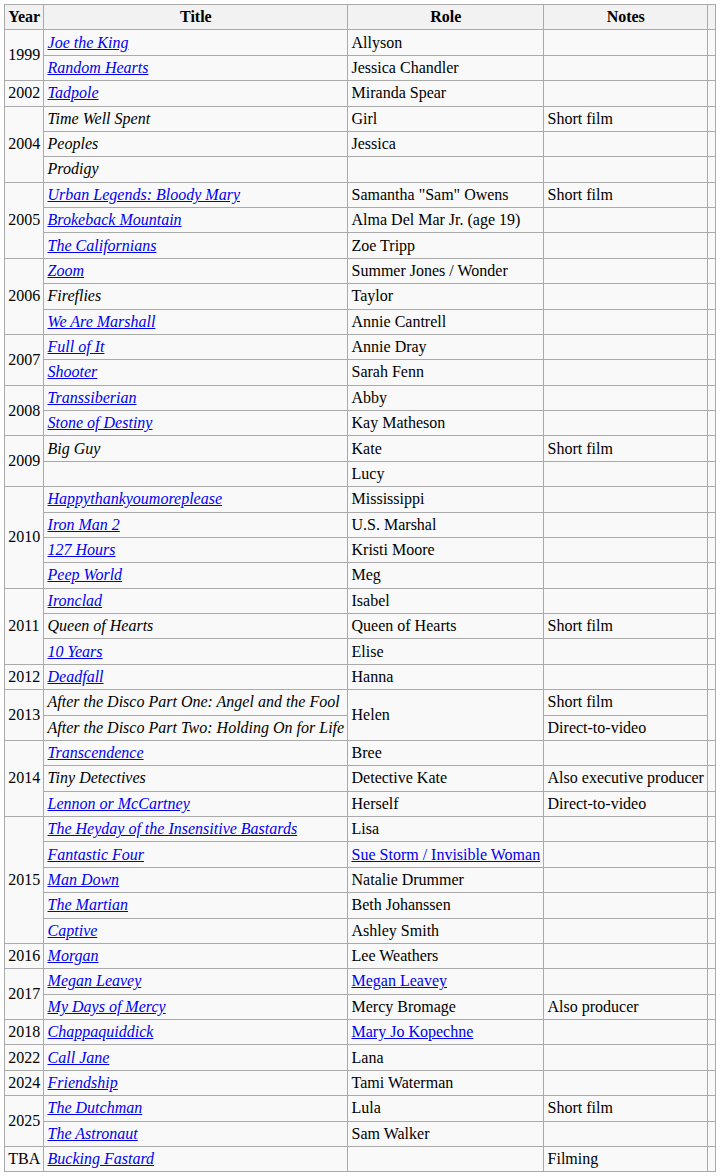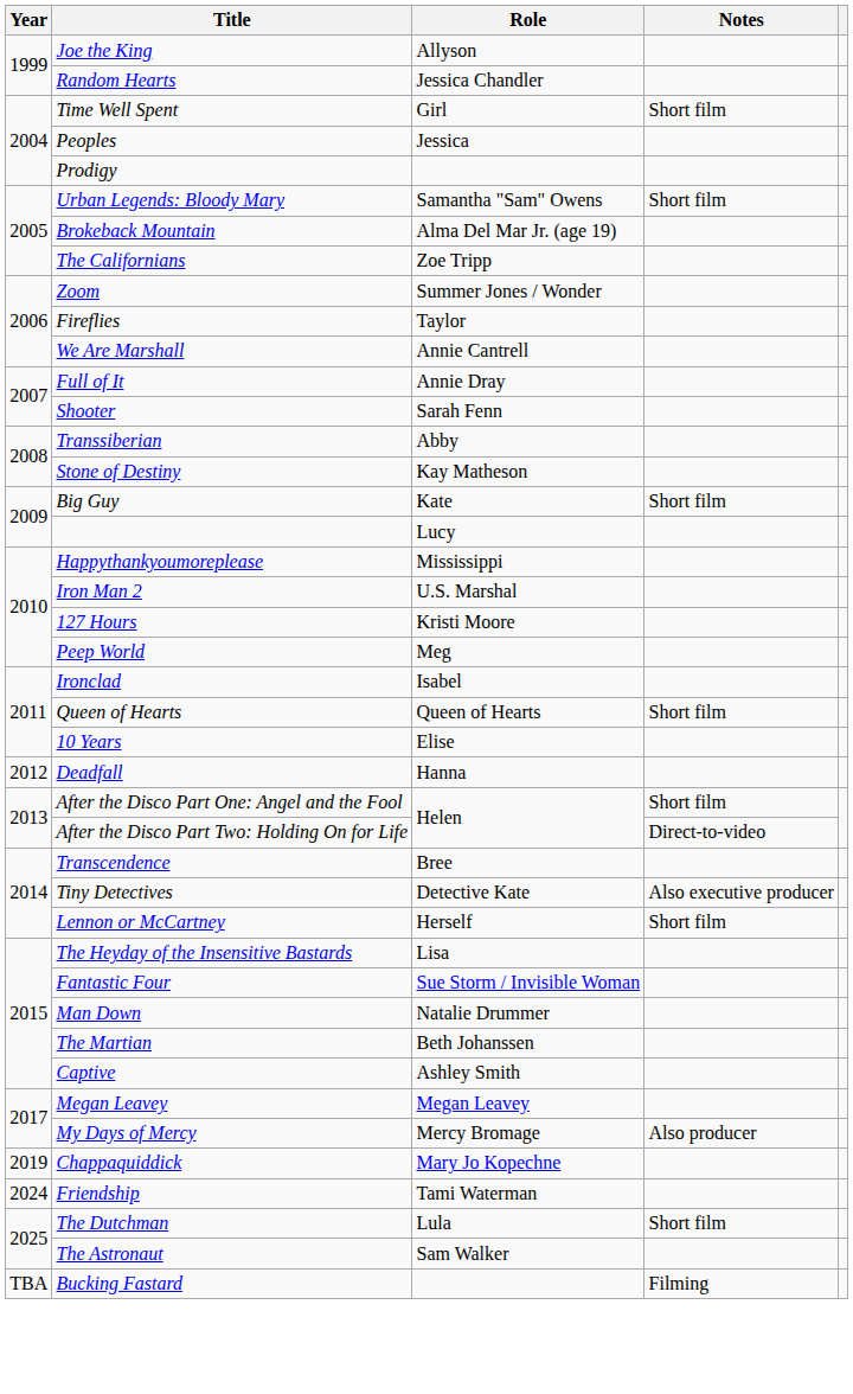- row: 2002 | Tadpole | Miranda Spear
Lennon or McCartney | Notes: Direct-to-video -> Short film
- row: 2016 | Morgan | Lee Weathers
Chappaquiddick | Year: 2018 -> 2019
- row: 2022 | Call Jane | Lana
